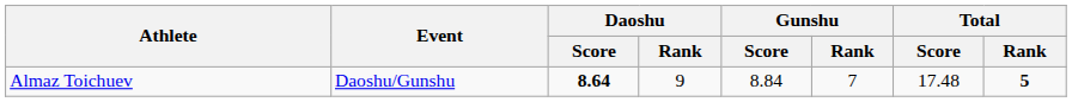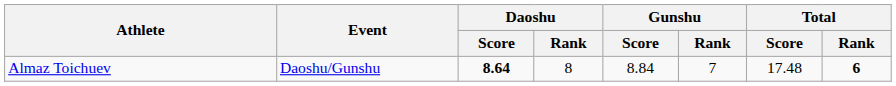Almaz Toichuev | Daoshu / Rank: 9 -> 8
Almaz Toichuev | Total / Rank: 5 -> 6
